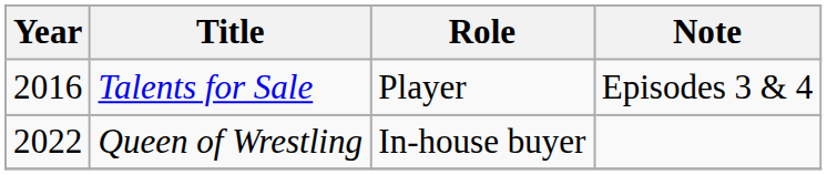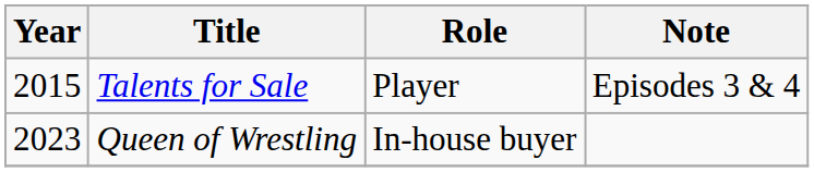Talents for Sale | Year: 2016 -> 2015
Queen of Wrestling | Year: 2022 -> 2023
